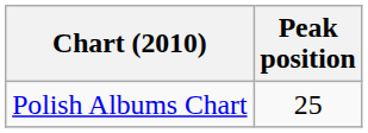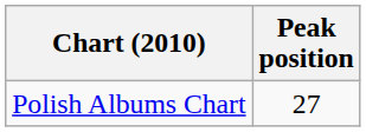Polish Albums Chart | Peak position: 25 -> 27
